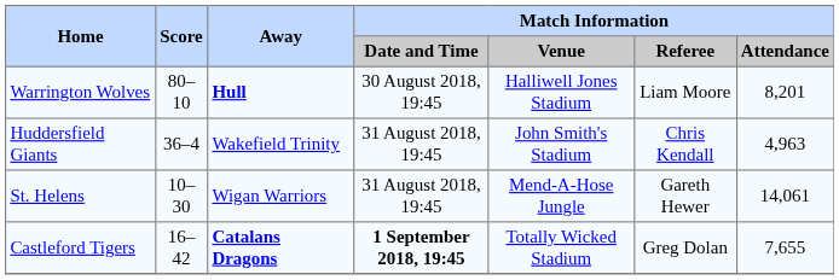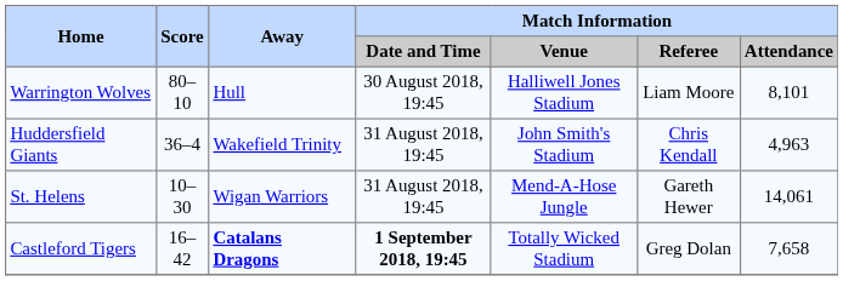Warrington Wolves | Away: bold -> normal
Warrington Wolves | Match Information / Attendance: 8,201 -> 8,101
Castleford Tigers | Match Information / Attendance: 7,655 -> 7,658
